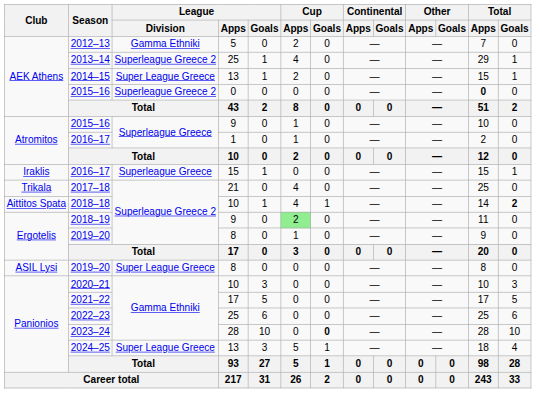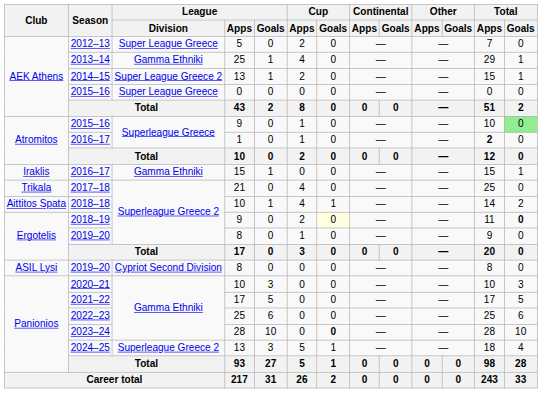2012–13 | League / Division: Gamma Ethniki -> Super League Greece
2013–14 | League / Division: Superleague Greece 2 -> Gamma Ethniki
2014–15 | League / Division: Super League Greece -> Super League Greece 2
AEK Athens / 2015–16 | League / Division: Superleague Greece 2 -> Super League Greece
AEK Athens / 2015–16 | Total / Apps: bold -> normal
Atromitos / 2015–16 | Total / Goals: no background -> lightgreen background
Atromitos / 2016–17 | Total / Apps: normal -> bold
Iraklis / 2016–17 | League / Division: Superleague Greece -> Gamma Ethniki
2018–18 | Total / Goals: bold -> normal
2018–19 | Cup / Apps: lightgreen background -> no background
2018–19 | Cup / Goals: no background -> lightyellow background
2018–19 | Total / Goals: normal -> bold
ASIL Lysi / 2019–20 | League / Division: Super League Greece -> Cypriot Second Division
2024–25 | League / Division: Super League Greece -> Superleague Greece 2
